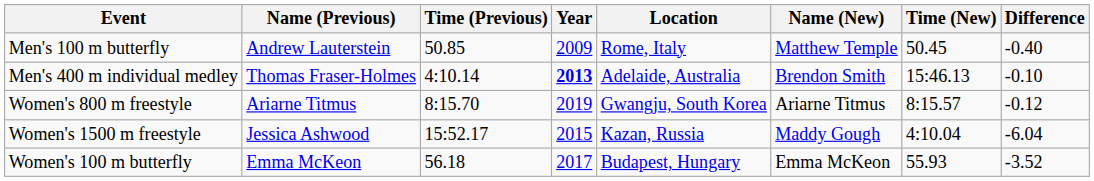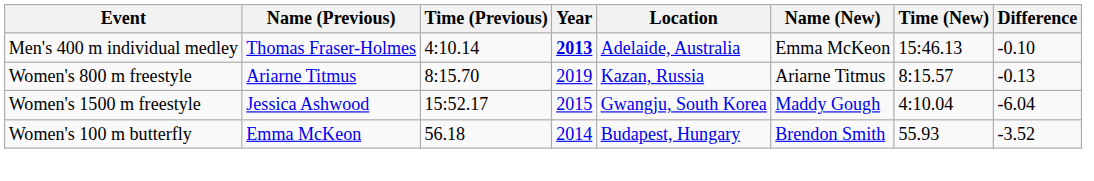- row: Men's 100 m butterfly | Andrew Lauterstein | 50.85 | 2009 | Rome, Italy | Matthew Temple | 50.45 | -0.40
Men's 400 m individual medley | Name (New): Brendon Smith -> Emma McKeon
Women's 800 m freestyle | Location: Gwangju, South Korea -> Kazan, Russia
Women's 800 m freestyle | Difference: -0.12 -> -0.13
Women's 1500 m freestyle | Location: Kazan, Russia -> Gwangju, South Korea
Women's 100 m butterfly | Year: 2017 -> 2014
Women's 100 m butterfly | Name (New): Emma McKeon -> Brendon Smith
